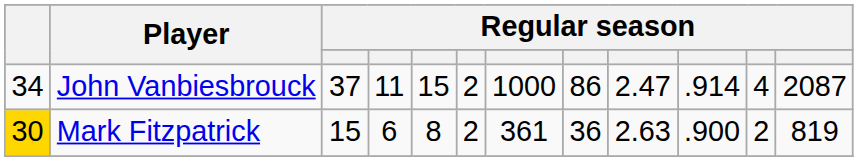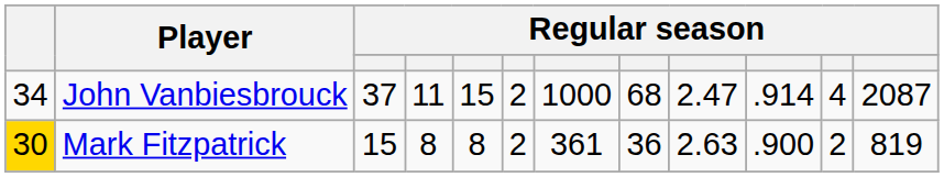John Vanbiesbrouck | column 8: 86 -> 68
Mark Fitzpatrick | column 4: 6 -> 8
